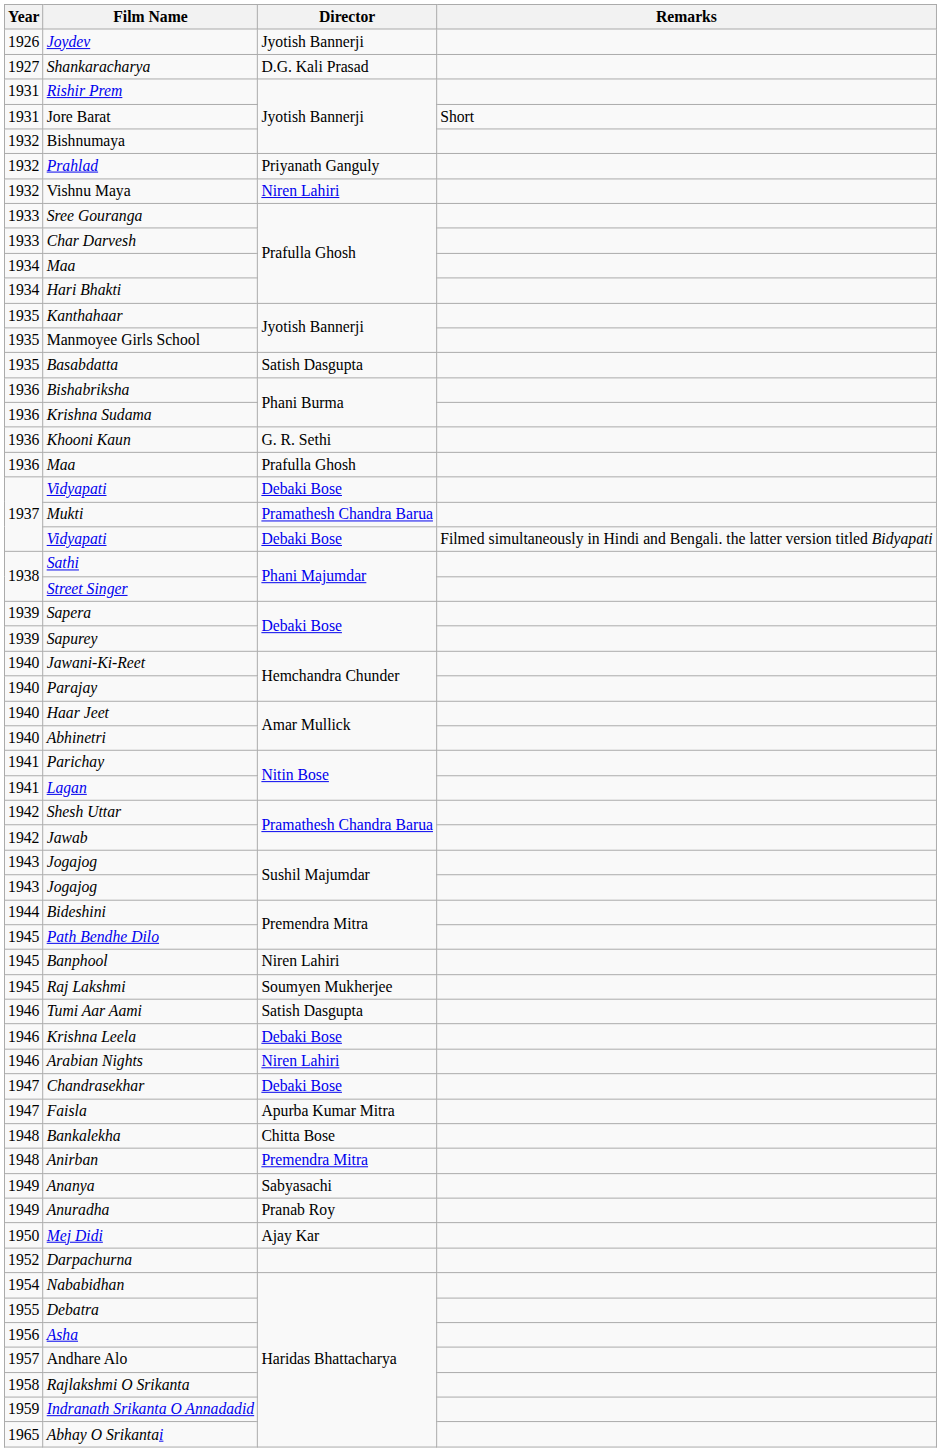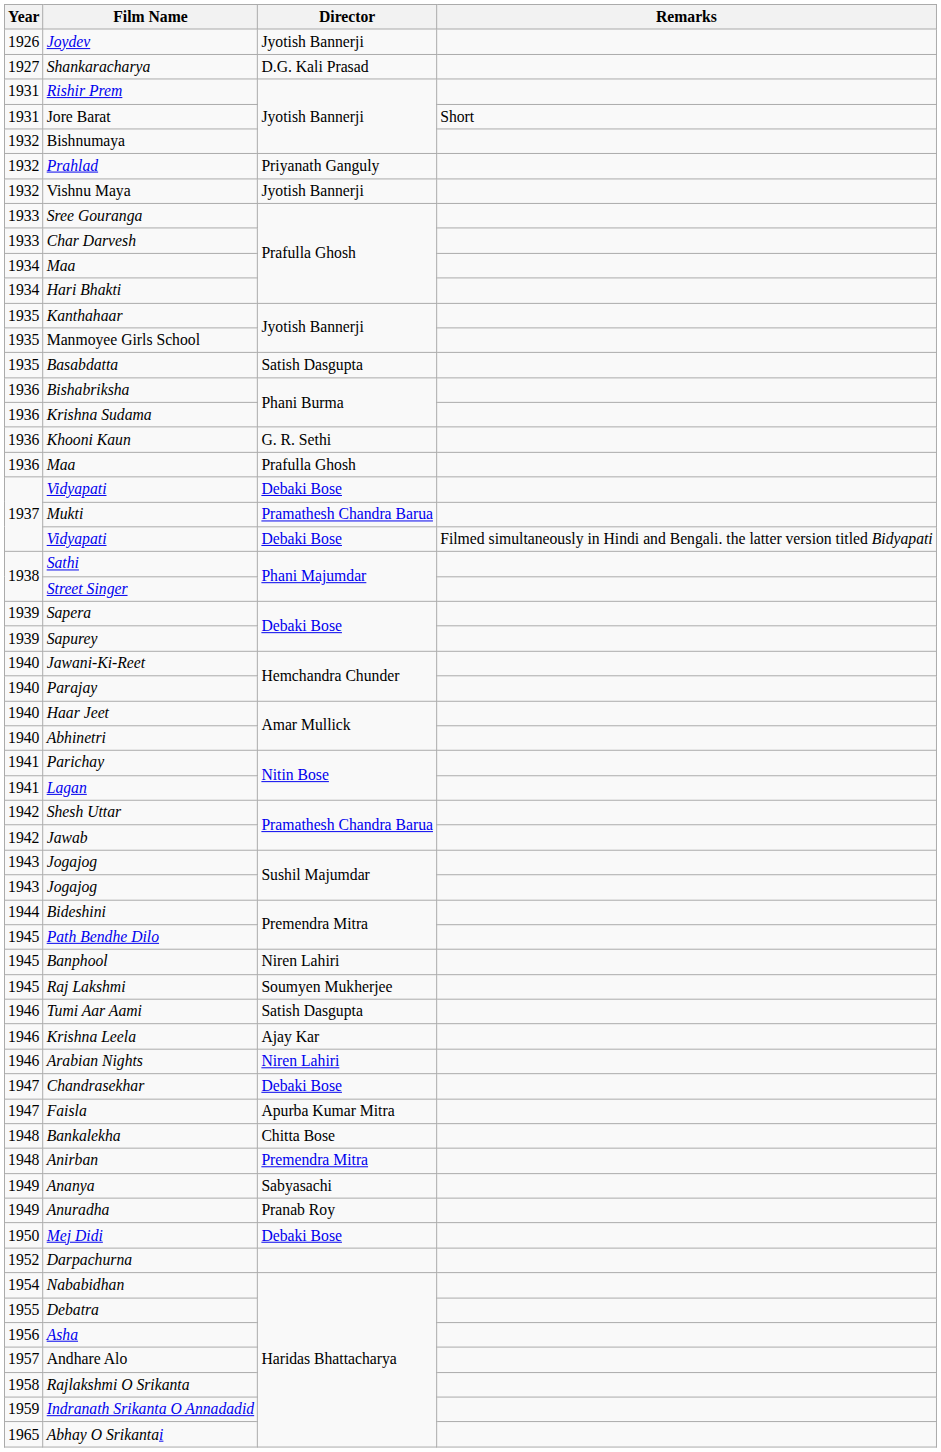Vishnu Maya | Director: Niren Lahiri -> Jyotish Bannerji
Krishna Leela | Director: Debaki Bose -> Ajay Kar
Mej Didi | Director: Ajay Kar -> Debaki Bose
